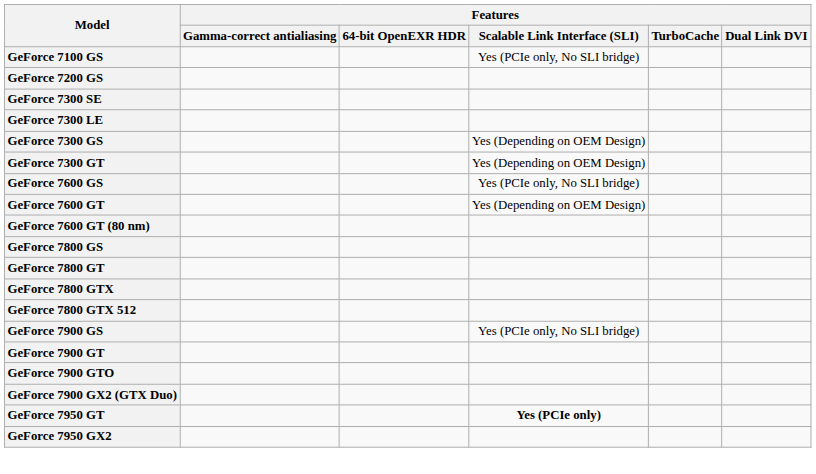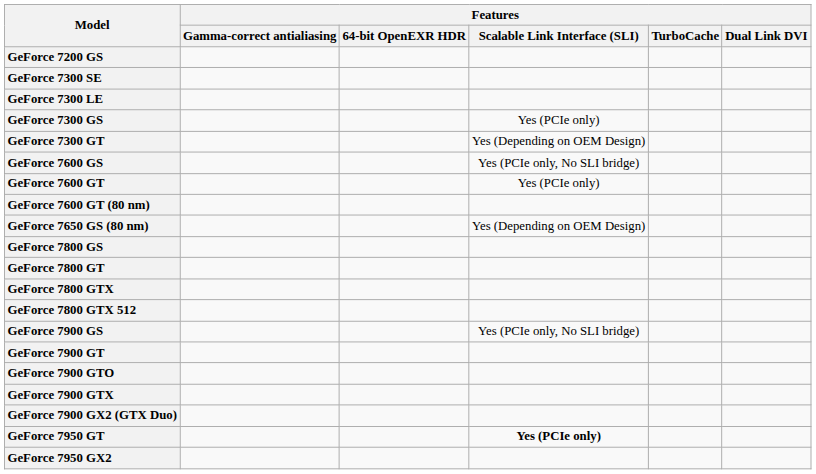- row: GeForce 7100 GS | Yes (PCIe only, No SLI bridge)
GeForce 7300 GS | Features / Scalable Link Interface (SLI): Yes (Depending on OEM Design) -> Yes (PCIe only)
GeForce 7600 GT | Features / Scalable Link Interface (SLI): Yes (Depending on OEM Design) -> Yes (PCIe only)
+ row: GeForce 7650 GS (80 nm) | Yes (Depending on OEM Design)
+ row: GeForce 7900 GTX
